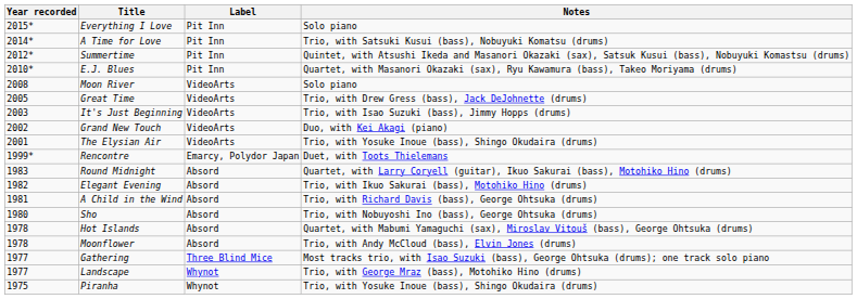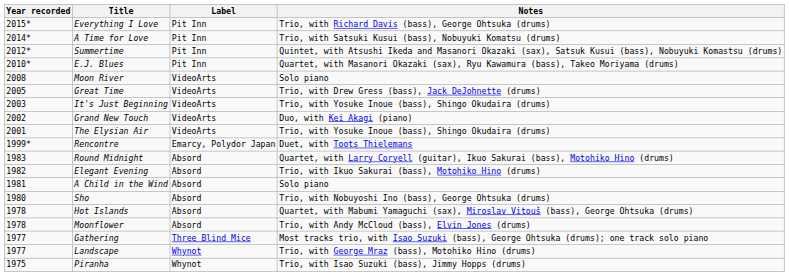Everything I Love | Notes: Solo piano -> Trio, with Richard Davis (bass), George Ohtsuka (drums)
It's Just Beginning | Notes: Trio, with Isao Suzuki (bass), Jimmy Hopps (drums) -> Trio, with Yosuke Inoue (bass), Shingo Okudaira (drums)
A Child in the Wind | Notes: Trio, with Richard Davis (bass), George Ohtsuka (drums) -> Solo piano
Piranha | Notes: Trio, with Yosuke Inoue (bass), Shingo Okudaira (drums) -> Trio, with Isao Suzuki (bass), Jimmy Hopps (drums)
